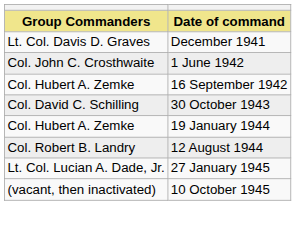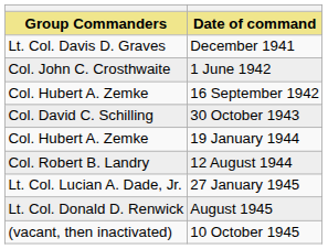+ row: Lt. Col. Donald D. Renwick | August 1945
